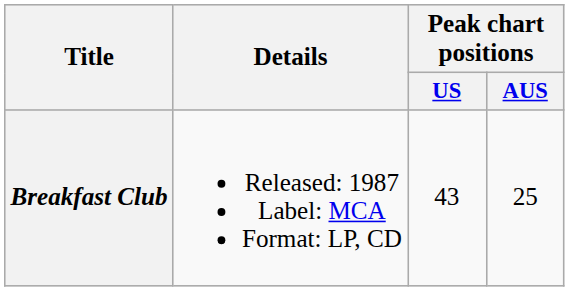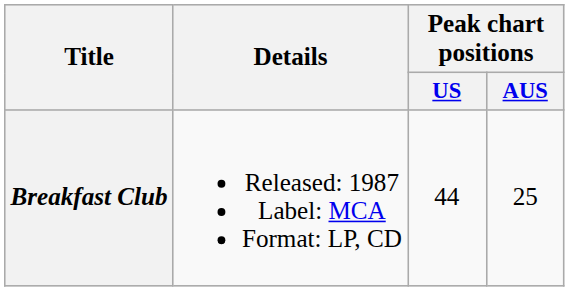Breakfast Club | Peak chart positions / US: 43 -> 44
